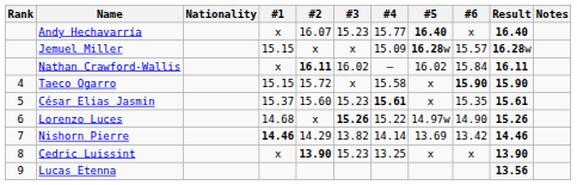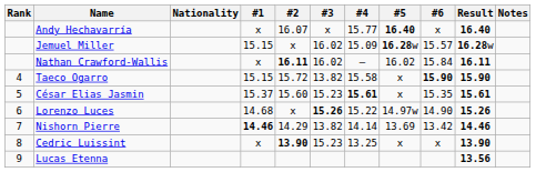Andy Hechavarría | #3: 15.23 -> x
Jemuel Miller | #3: x -> 16.02
Taeco Ogarro | #3: x -> 13.82
